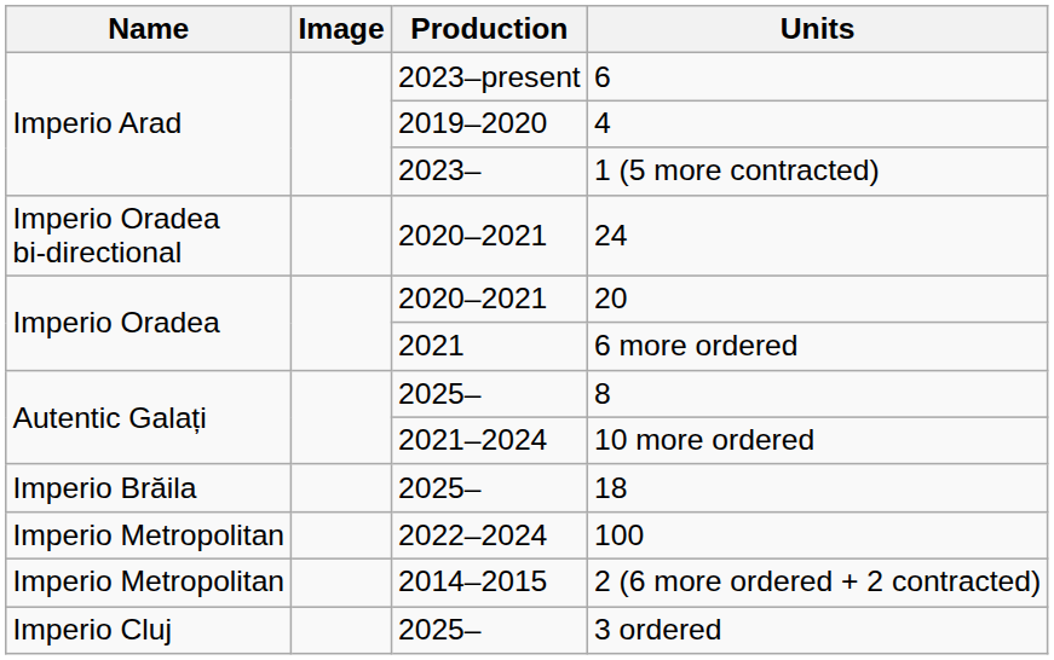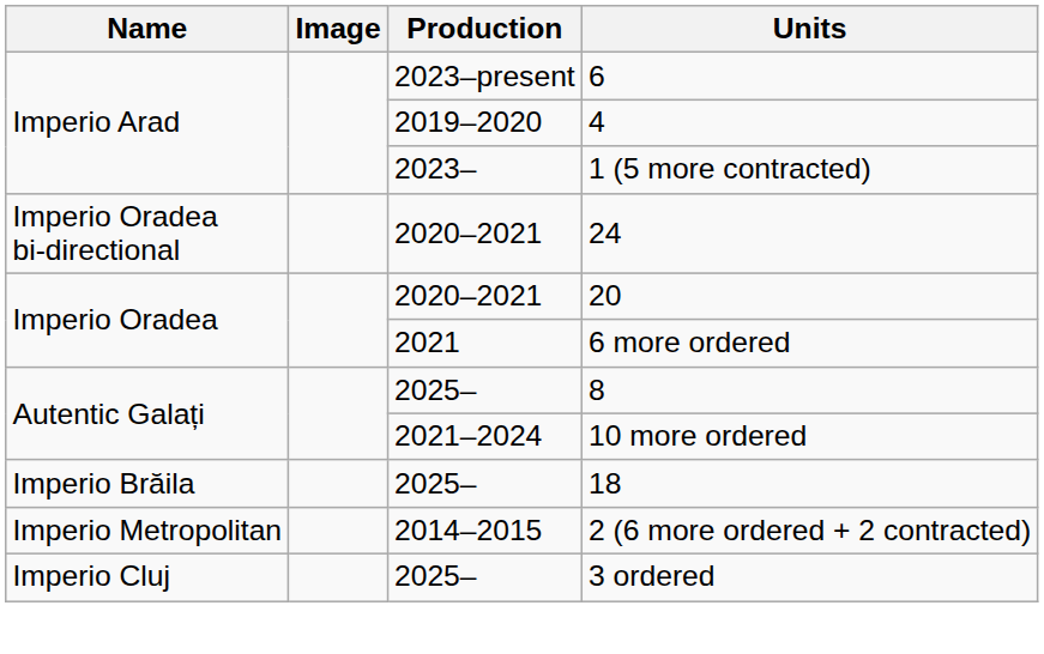- row: Imperio Metropolitan | 2022–2024 | 100
